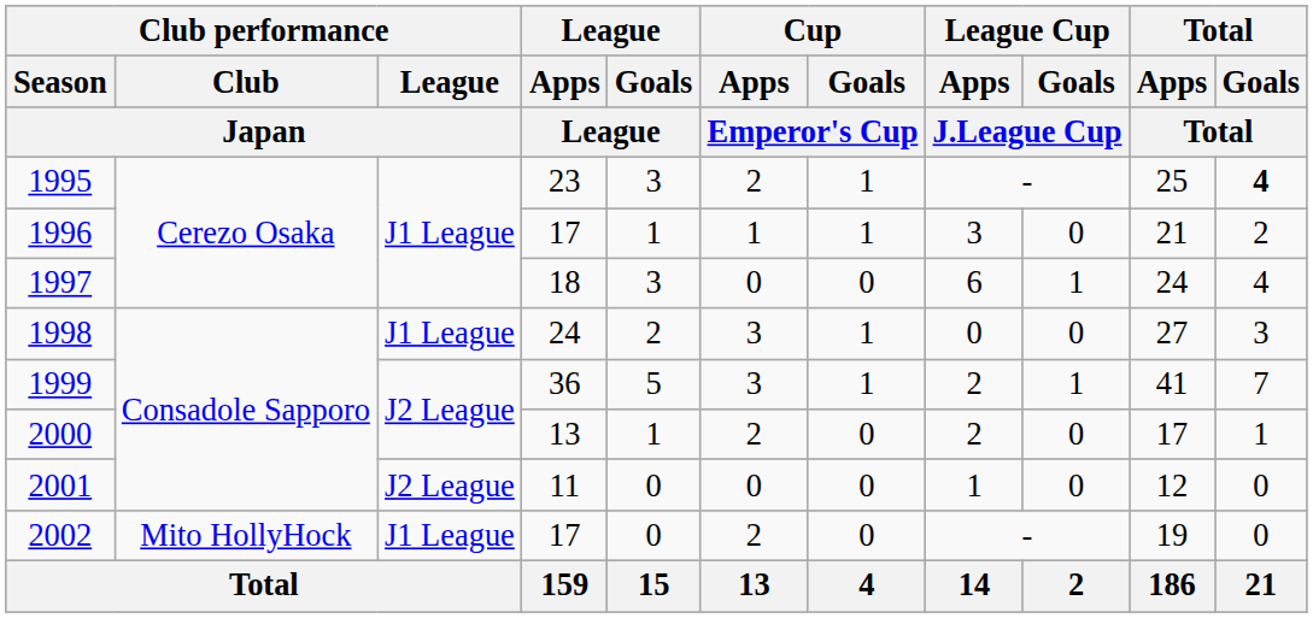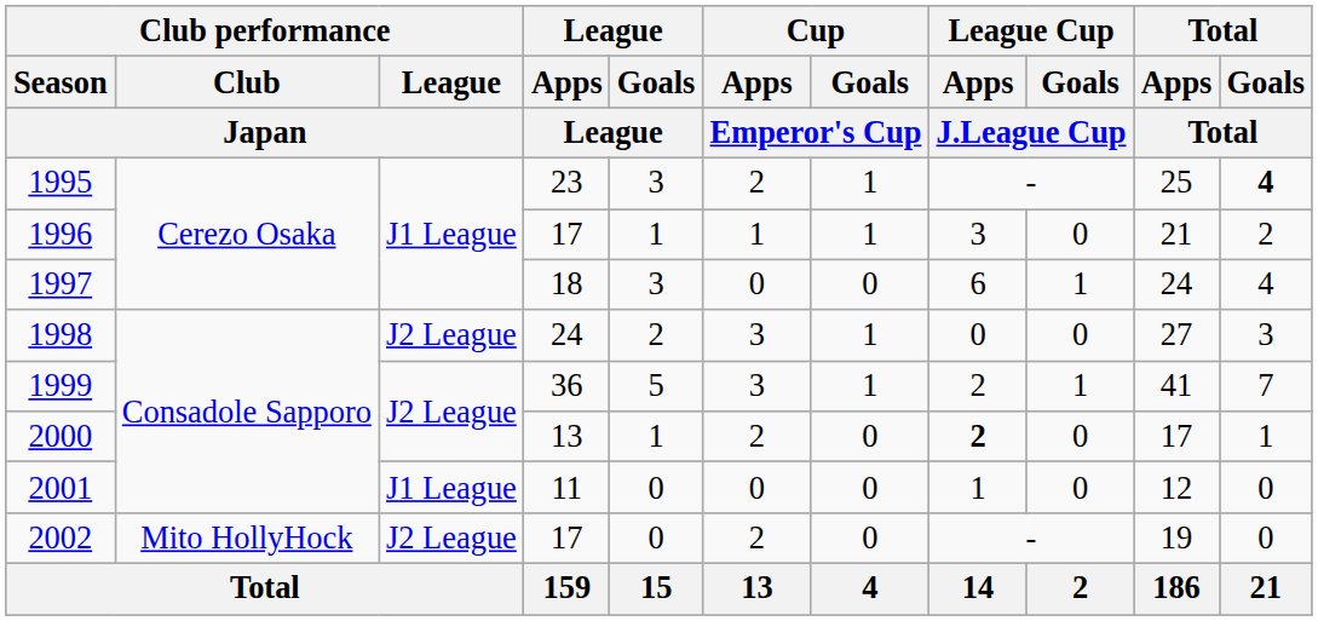1998 | Club performance / League / Japan: J1 League -> J2 League
2000 | League Cup / Apps / J.League Cup: normal -> bold
2001 | Club performance / League / Japan: J2 League -> J1 League
2002 | Club performance / League / Japan: J1 League -> J2 League
